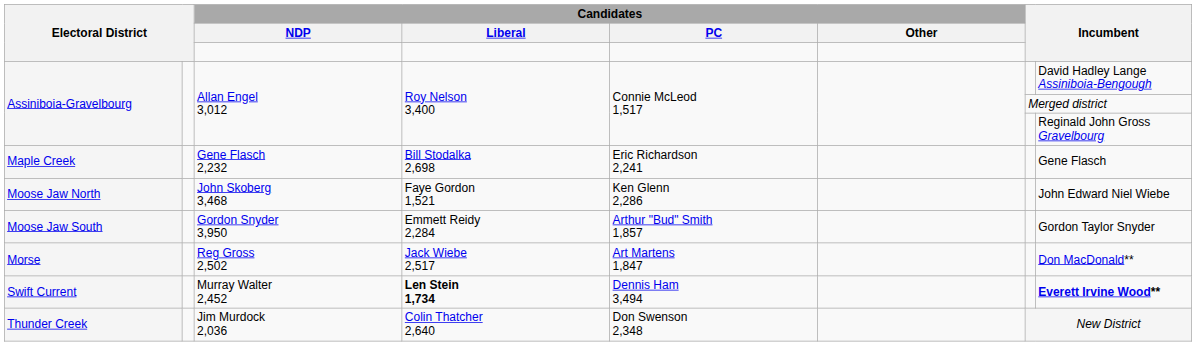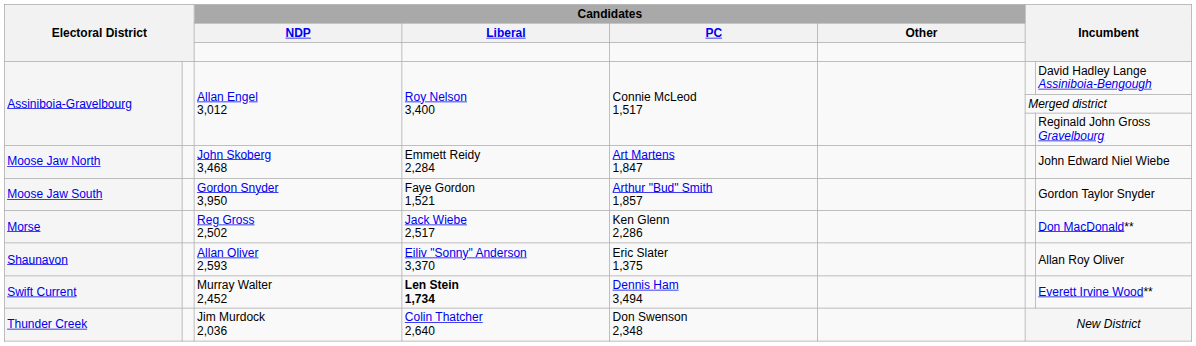- row: Maple Creek | Gene Flasch 2,232 | Bill Stodalka 2,698 | Eric Richardson 2,241 | Gene Flasch
Moose Jaw North | Candidates / Liberal: Faye Gordon 1,521 -> Emmett Reidy 2,284
Moose Jaw North | Candidates / PC: Ken Glenn 2,286 -> Art Martens 1,847
Moose Jaw South | Candidates / Liberal: Emmett Reidy 2,284 -> Faye Gordon 1,521
Morse | Candidates / PC: Art Martens 1,847 -> Ken Glenn 2,286
+ row: Shaunavon | Allan Oliver 2,593 | Eiliv "Sonny" Anderson 3,370 | Eric Slater 1,375 | Allan Roy Oliver
Swift Current | column 8: bold -> normal
